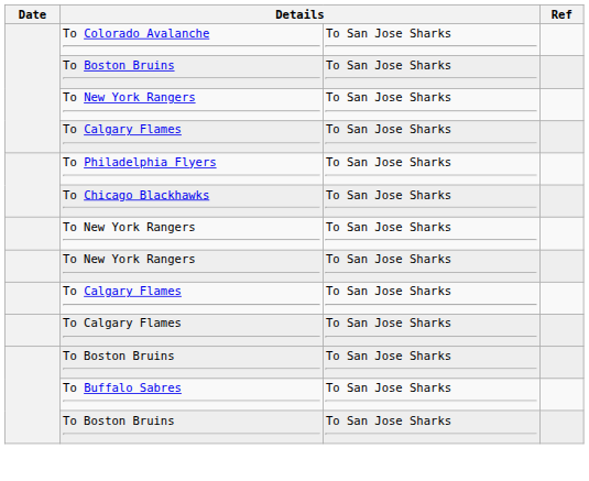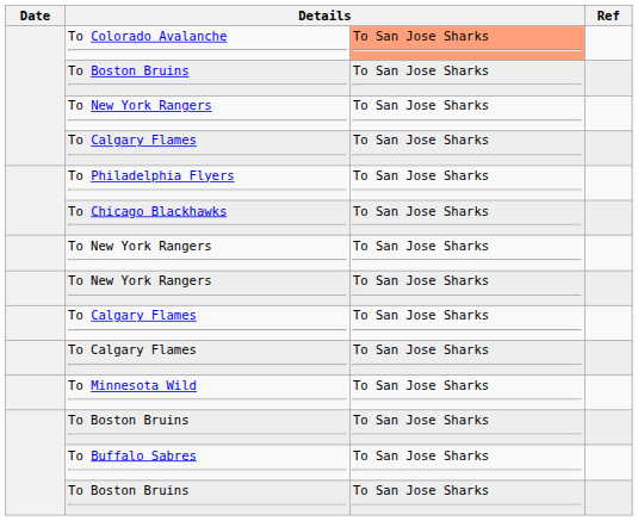To Colorado Avalanche | column 3: no background -> lightsalmon background
+ row: To Minnesota Wild | To San Jose Sharks
